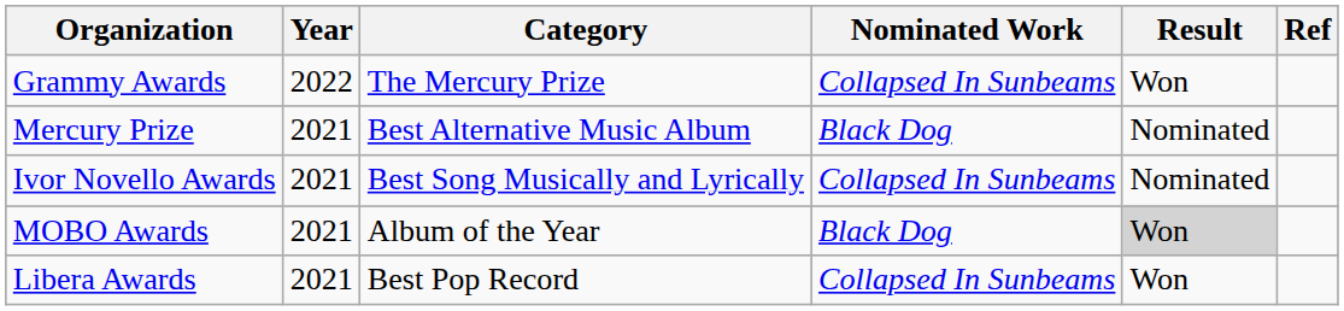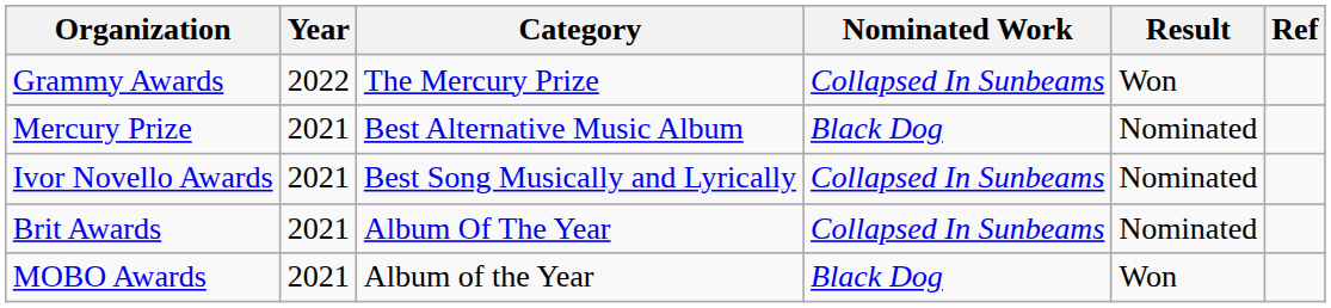+ row: Brit Awards | 2021 | Album Of The Year | Collapsed In Sunbeams | Nominated
MOBO Awards | Result: lightgrey background -> no background
- row: Libera Awards | 2021 | Best Pop Record | Collapsed In Sunbeams | Won
